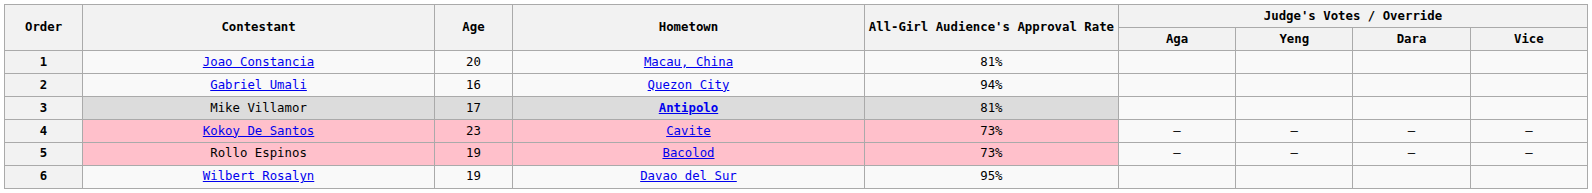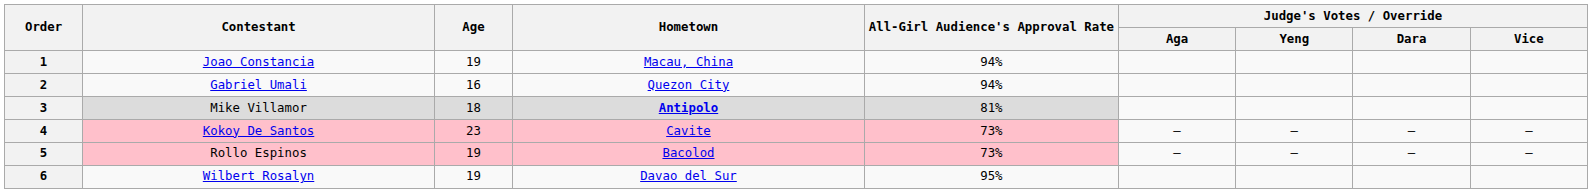1 | Age: 20 -> 19
1 | All-Girl Audience's Approval Rate: 81% -> 94%
3 | Age: 17 -> 18
